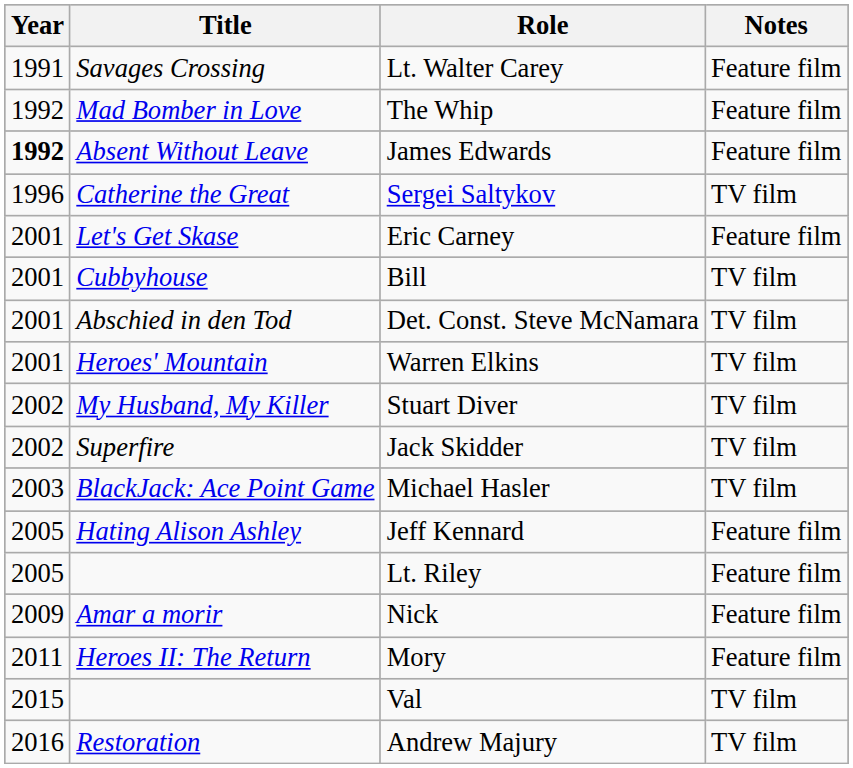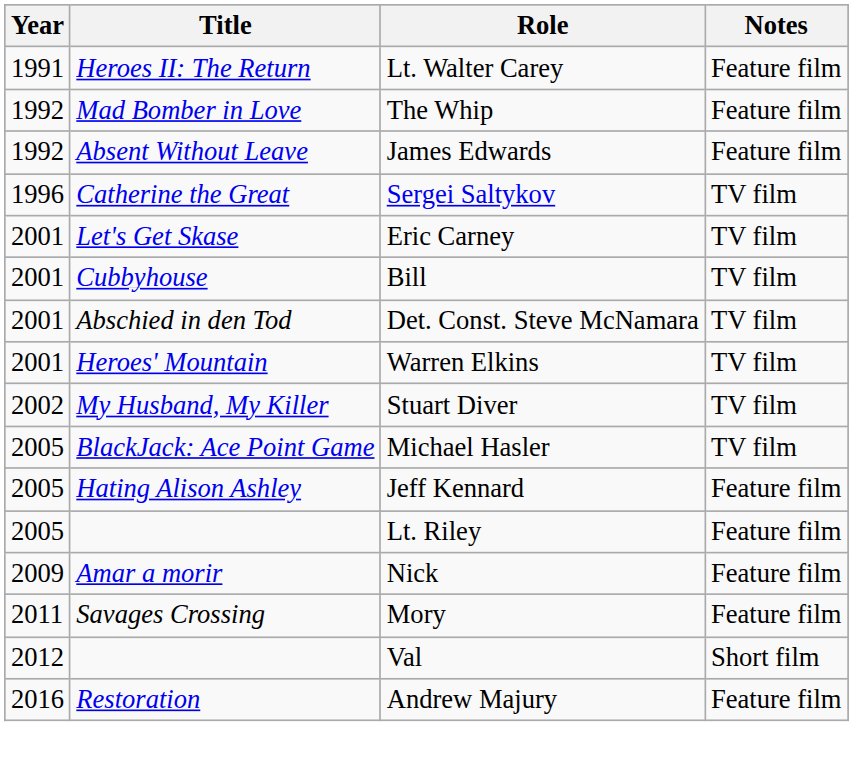Lt. Walter Carey | Title: Savages Crossing -> Heroes II: The Return
James Edwards | Year: bold -> normal
Eric Carney | Notes: Feature film -> TV film
- row: 2002 | Superfire | Jack Skidder | TV film
Michael Hasler | Year: 2003 -> 2005
Mory | Title: Heroes II: The Return -> Savages Crossing
Val | Year: 2015 -> 2012
Val | Notes: TV film -> Short film
Andrew Majury | Notes: TV film -> Feature film
